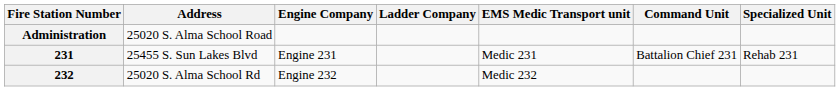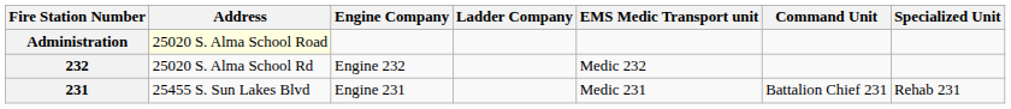Administration | Address: no background -> lightyellow background
rows swapped: 231 <-> 232
